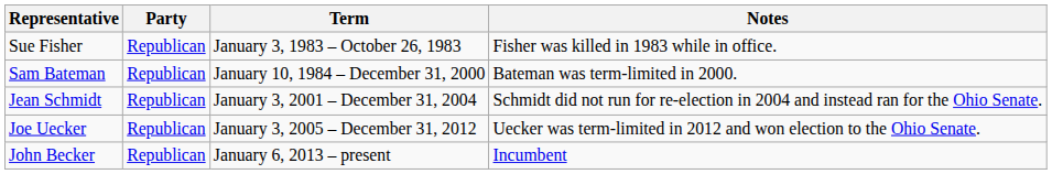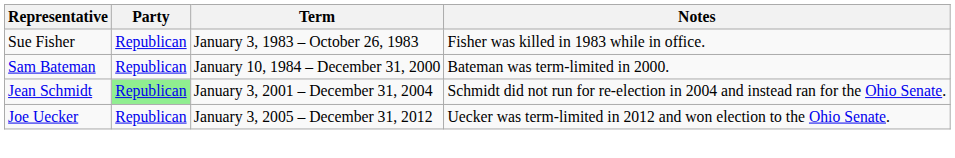Jean Schmidt | Party: no background -> lightgreen background
- row: John Becker | Republican | January 6, 2013 – present | Incumbent
